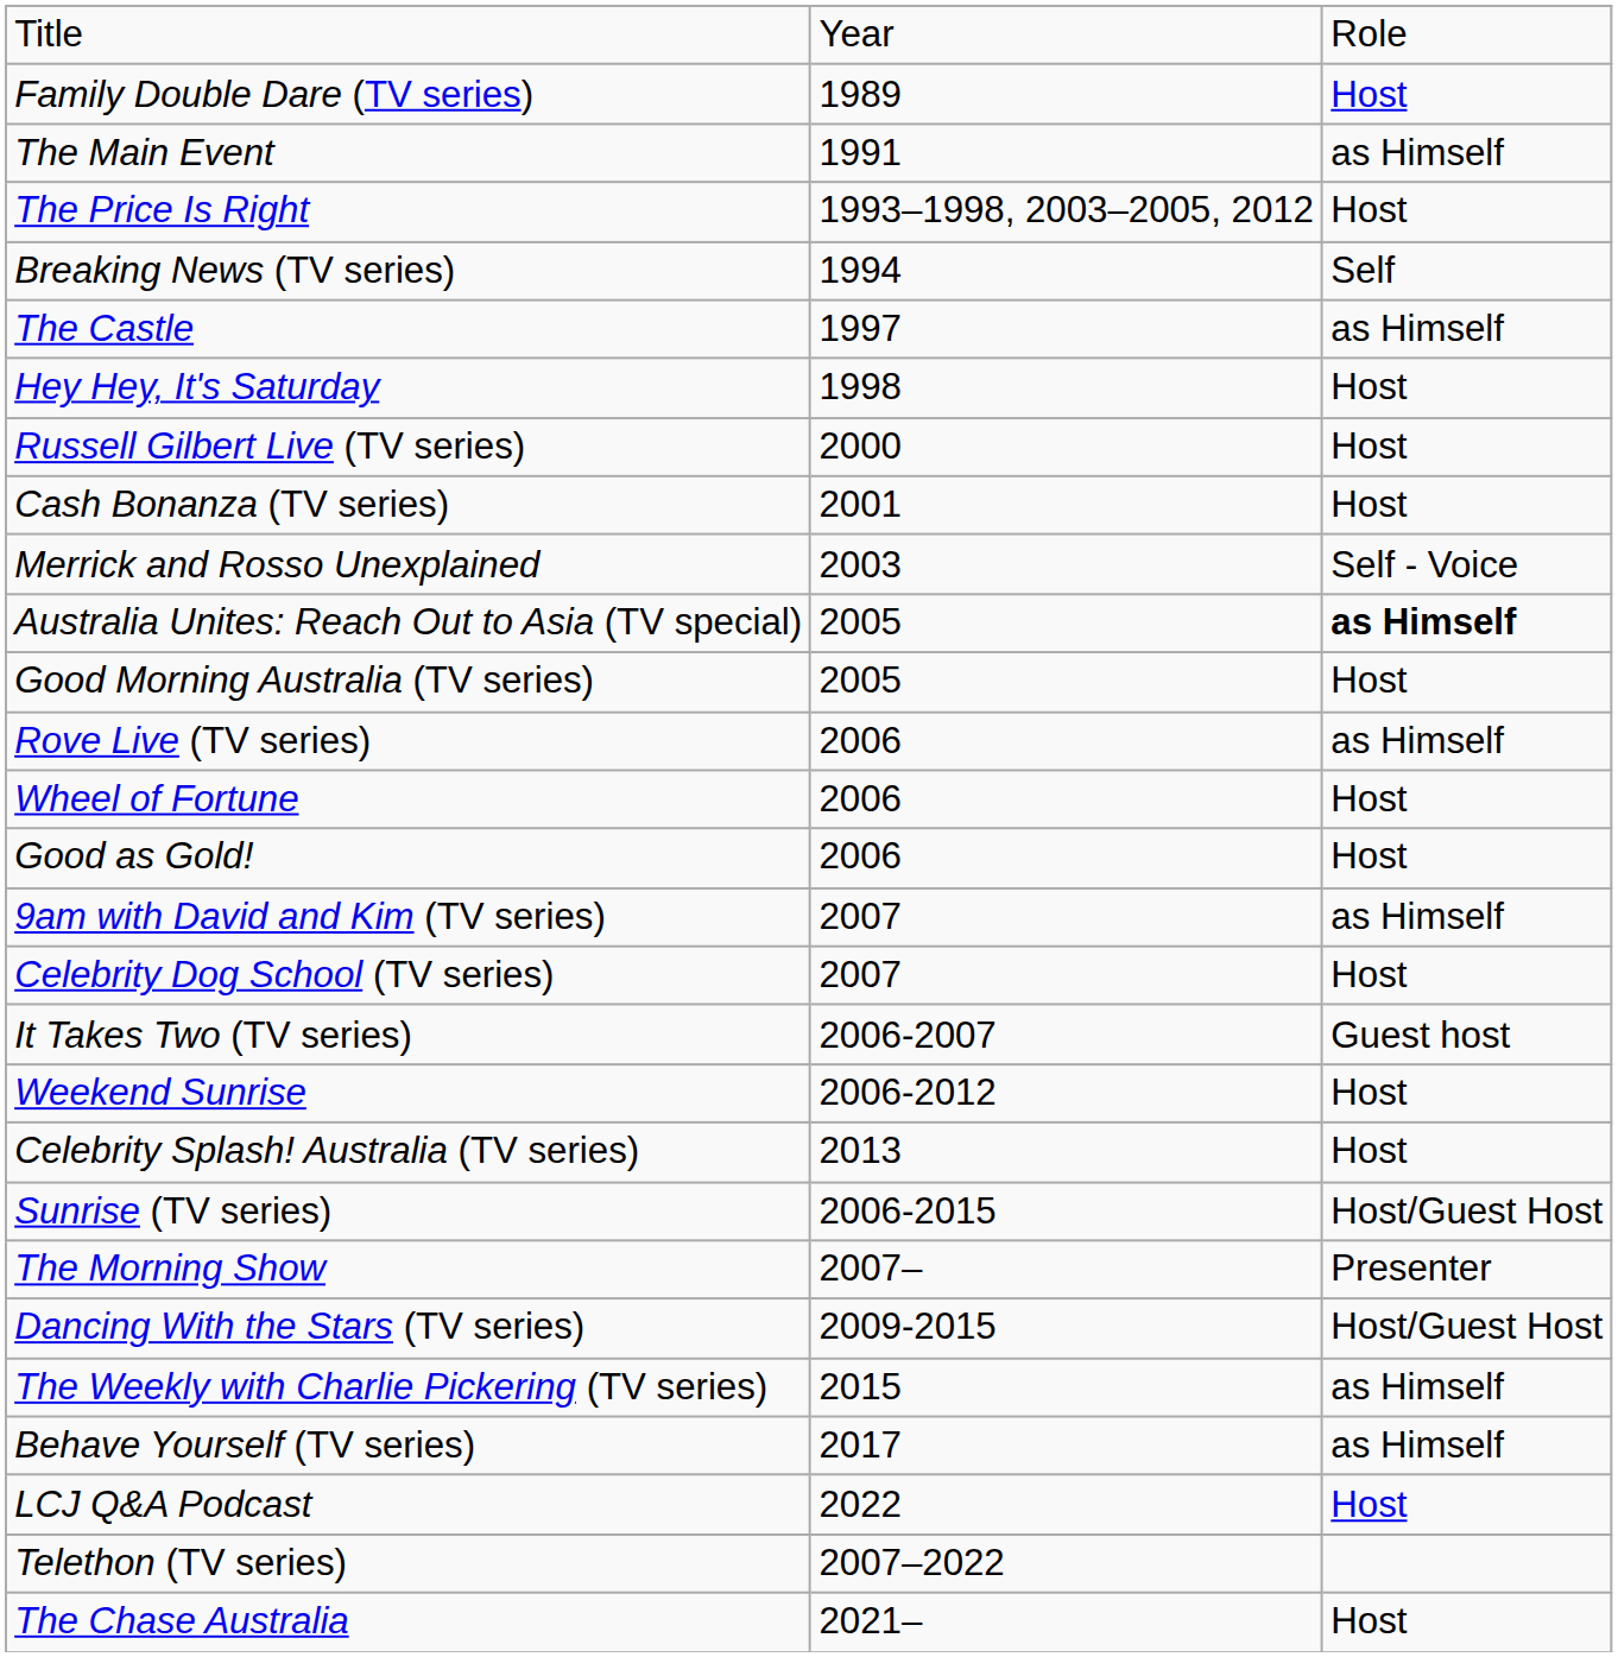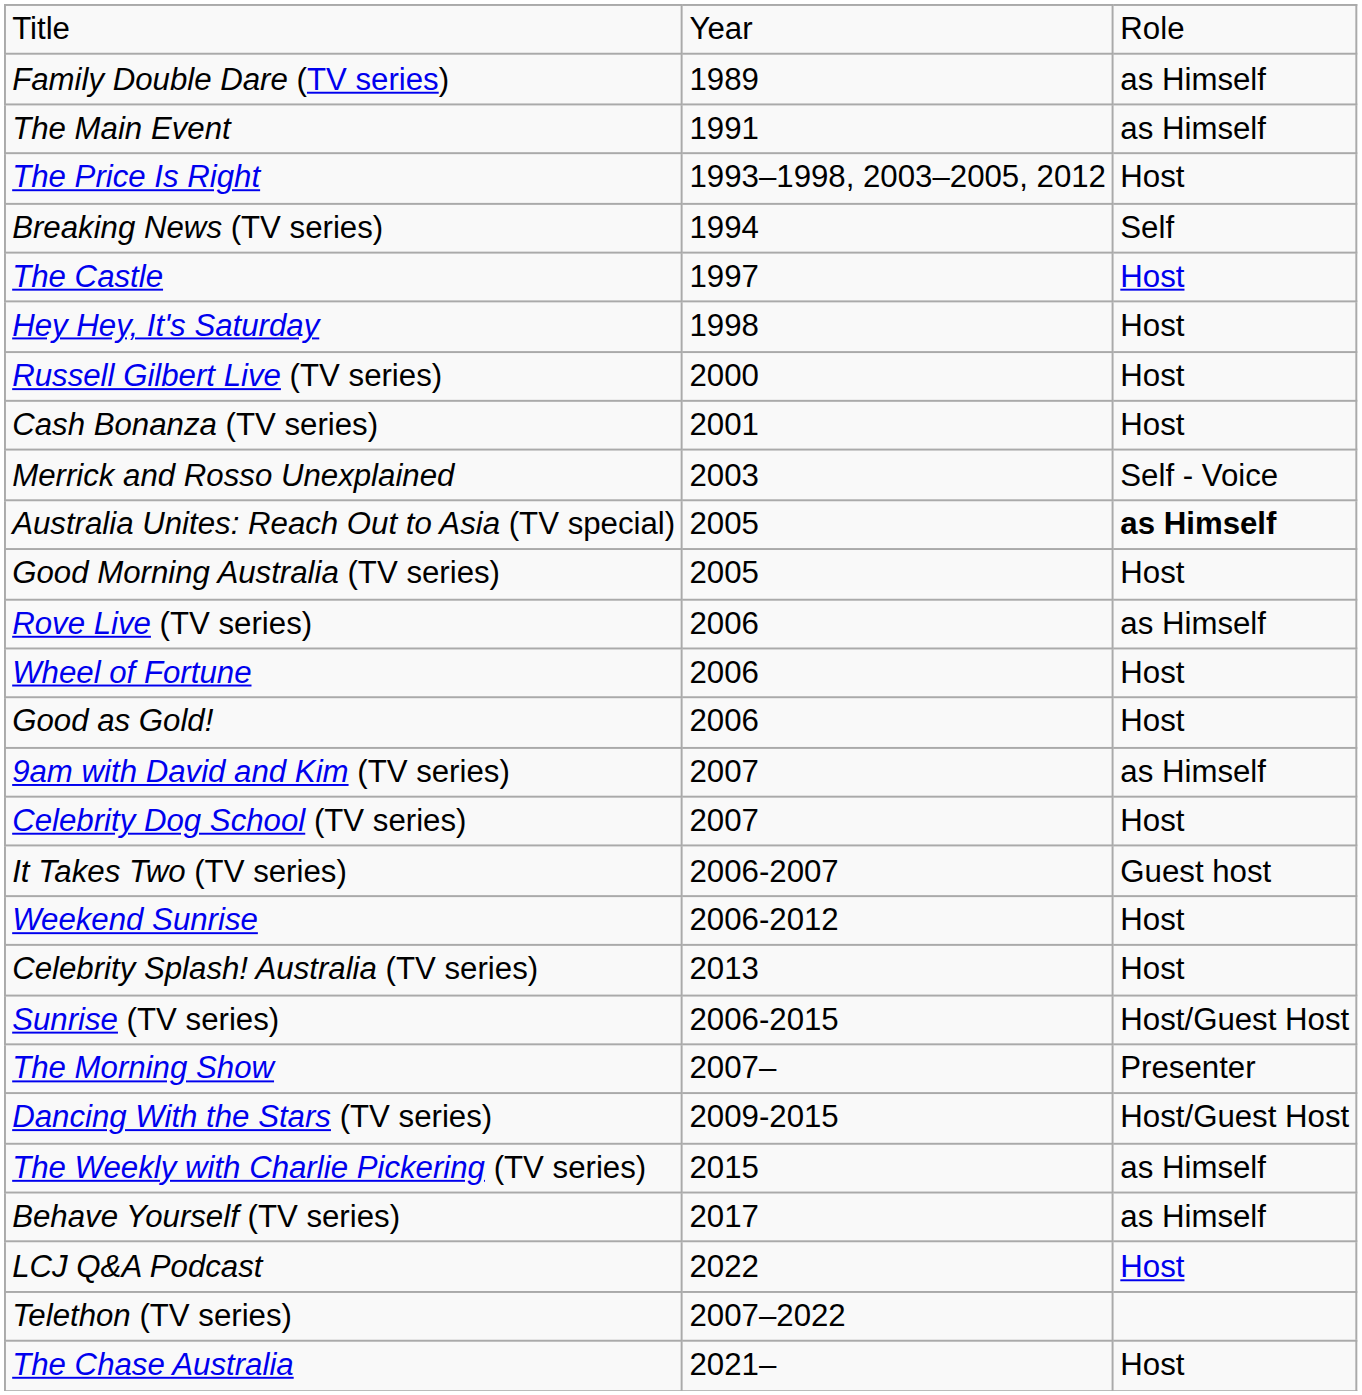Family Double Dare (TV series) | column 3: Host -> as Himself
The Castle | column 3: as Himself -> Host
